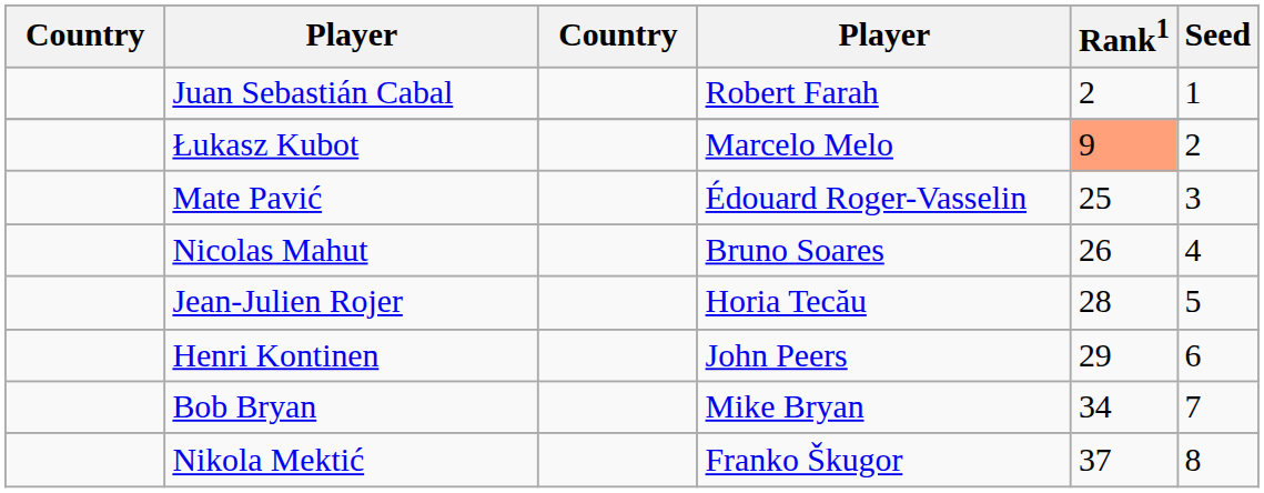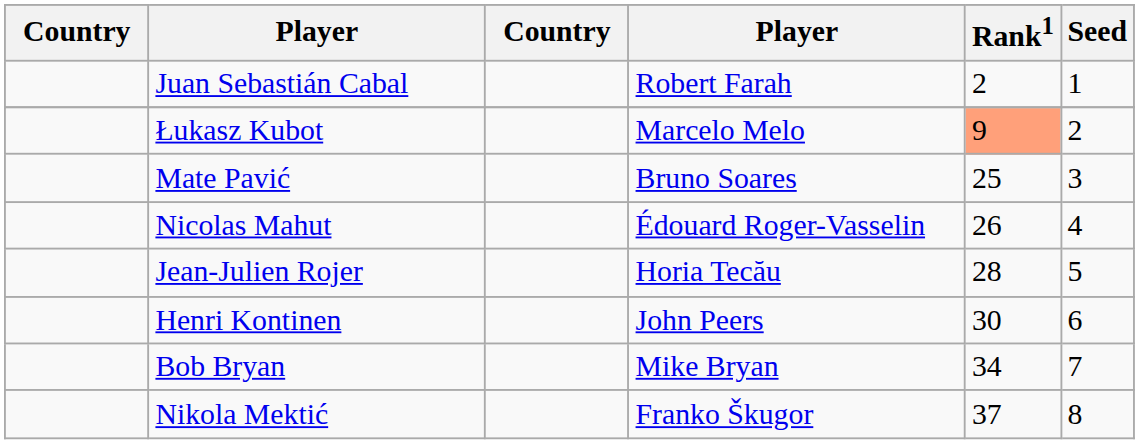Mate Pavić | column 4: Édouard Roger-Vasselin -> Bruno Soares
Nicolas Mahut | column 4: Bruno Soares -> Édouard Roger-Vasselin
Henri Kontinen | Rank1: 29 -> 30
